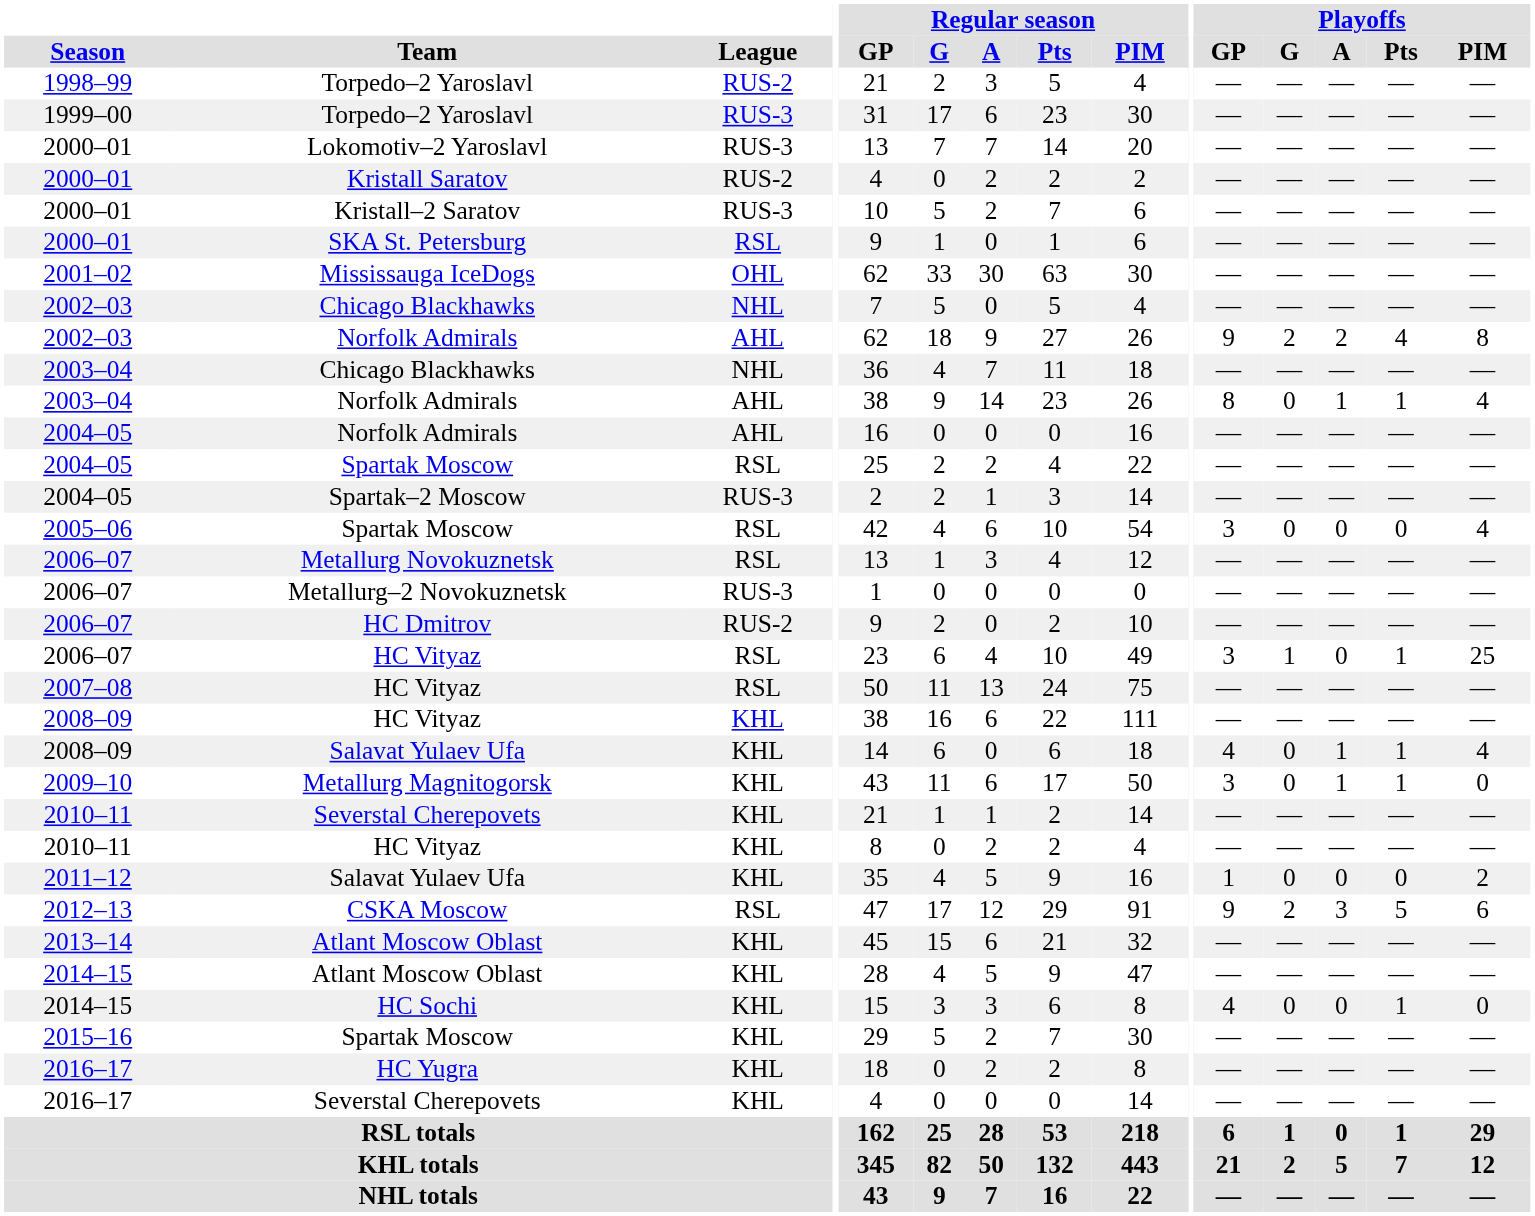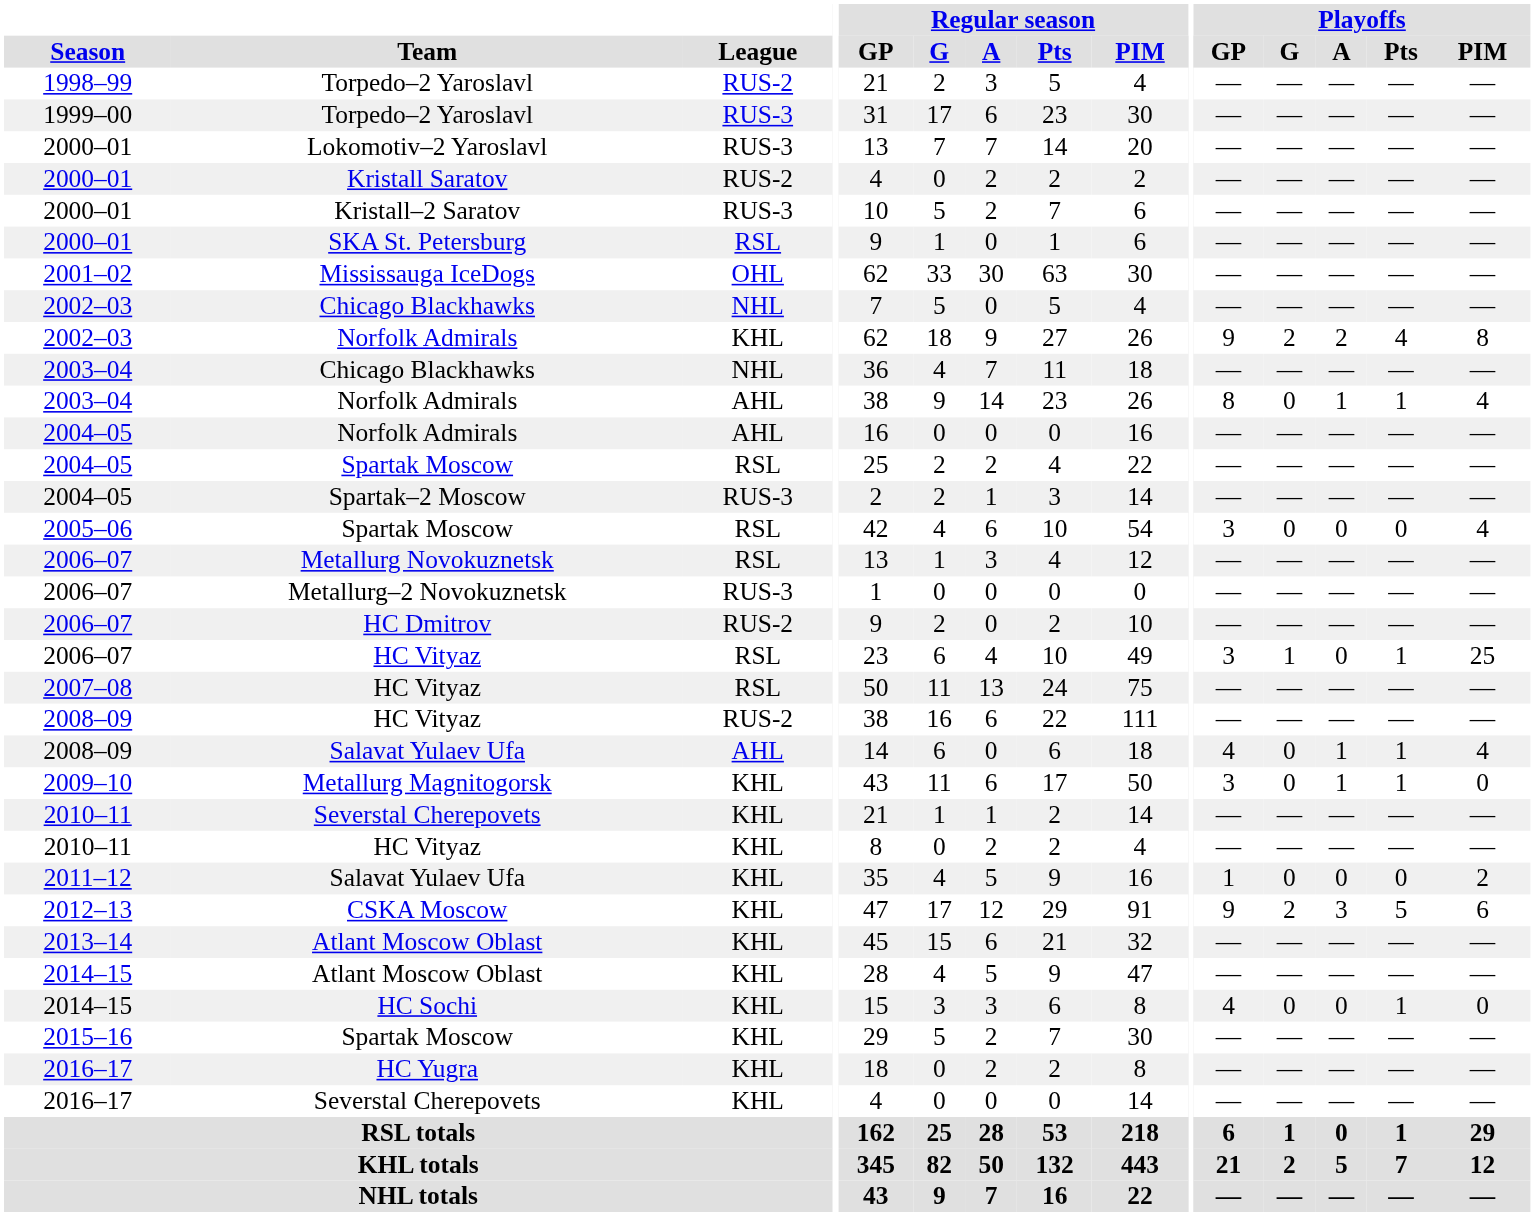2002–03 / Norfolk Admirals | League: AHL -> KHL
2008–09 / HC Vityaz | League: KHL -> RUS-2
2008–09 / Salavat Yulaev Ufa | League: KHL -> AHL
CSKA Moscow | League: RSL -> KHL
